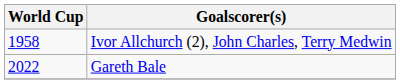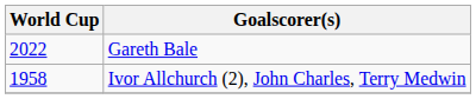rows swapped: Ivor Allchurch (2), John Charles, Terry Medwin <-> Gareth Bale
